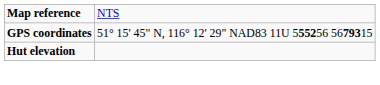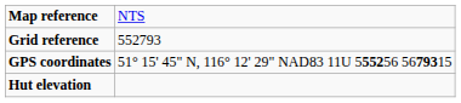+ row: Grid reference | 552793
